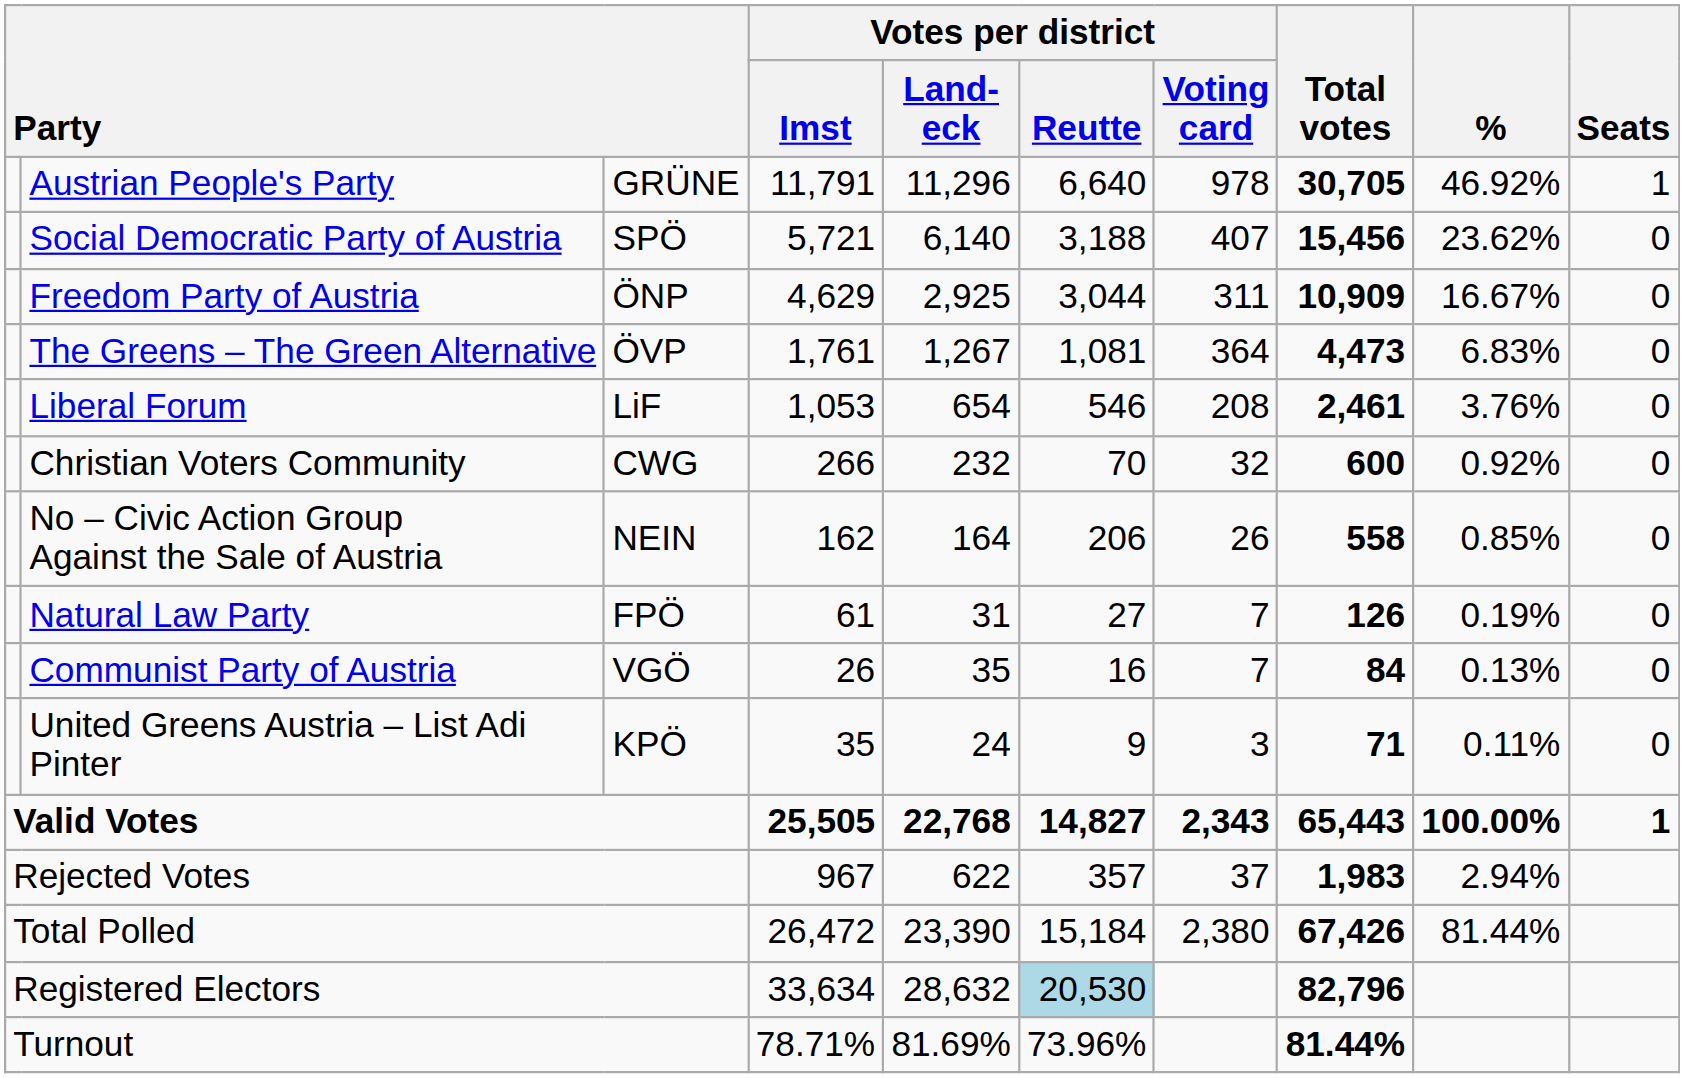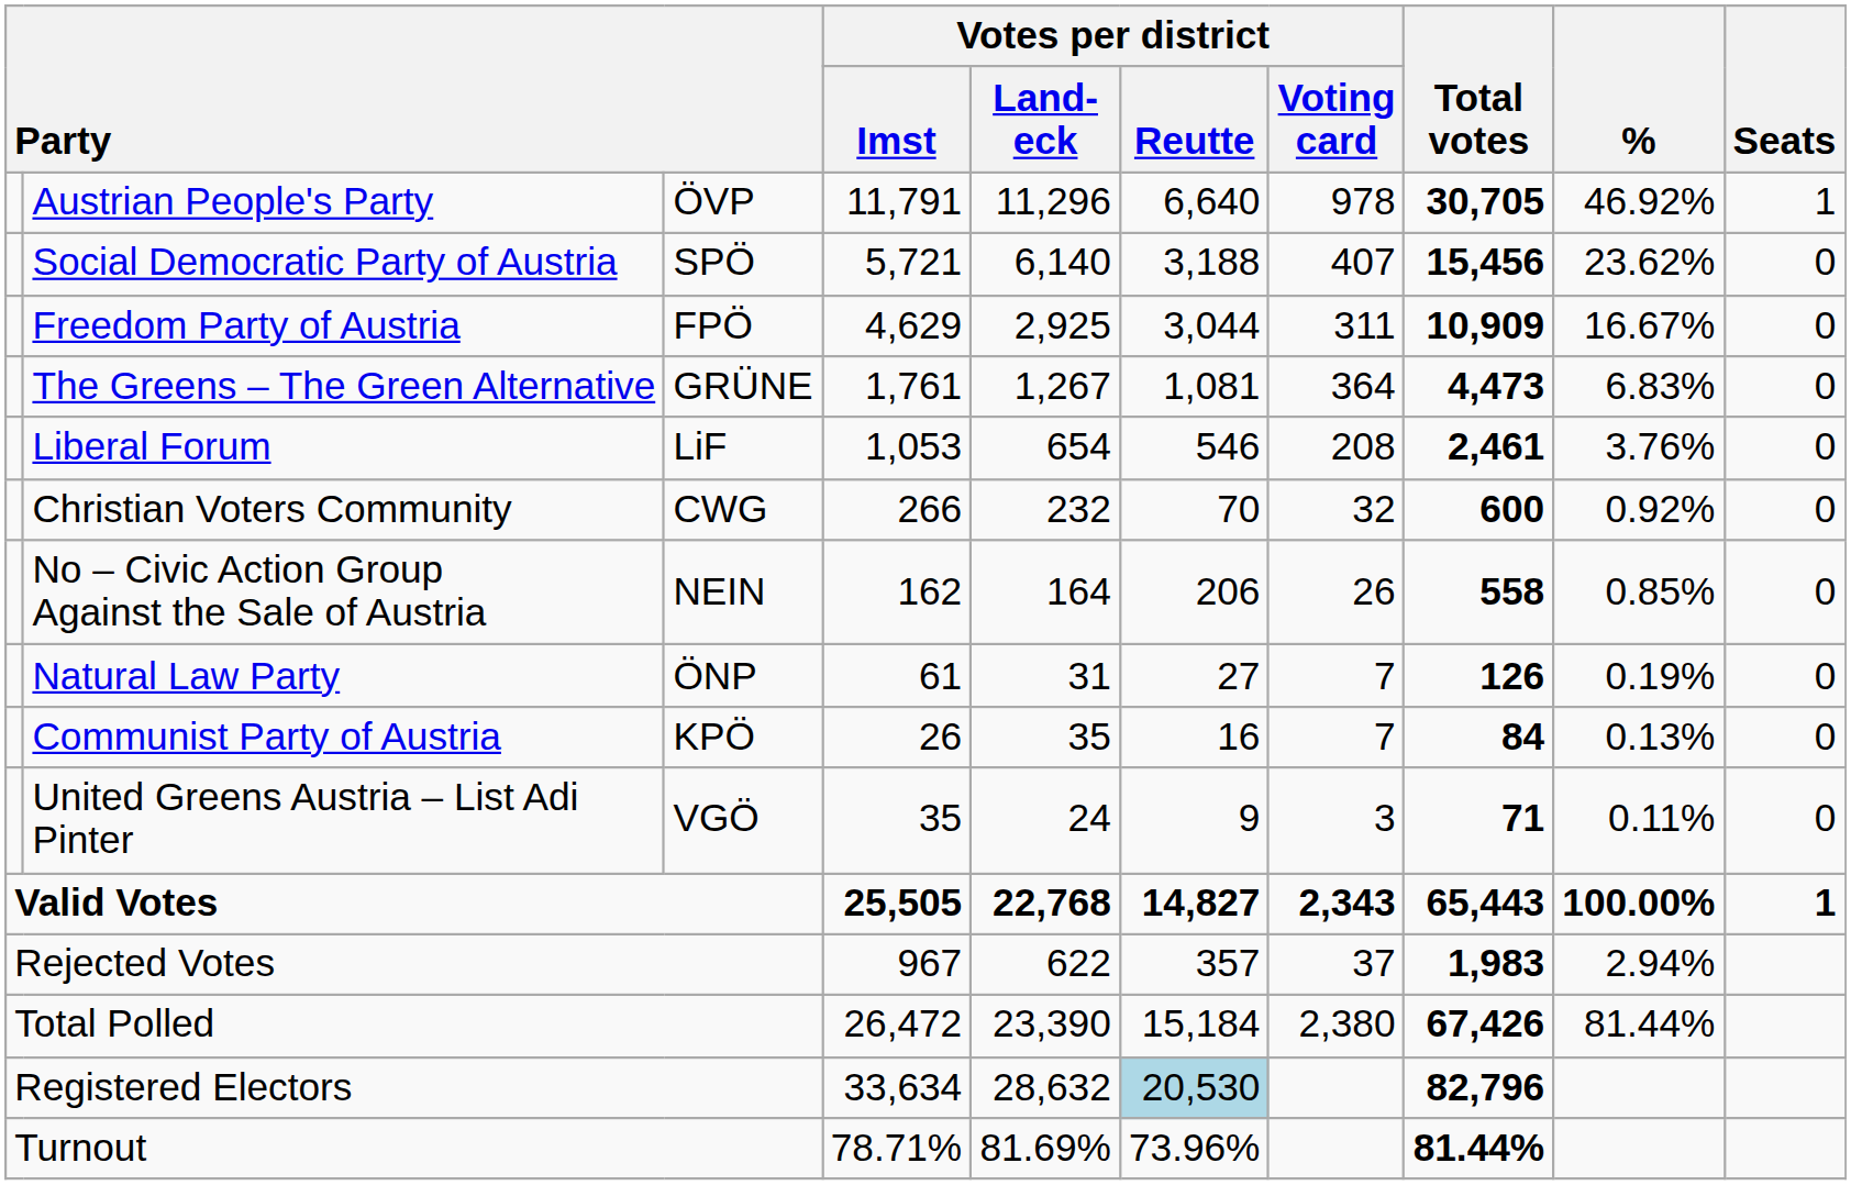Austrian People's Party | column 3: GRÜNE -> ÖVP
Freedom Party of Austria | column 3: ÖNP -> FPÖ
The Greens – The Green Alternative | column 3: ÖVP -> GRÜNE
Natural Law Party | column 3: FPÖ -> ÖNP
Communist Party of Austria | column 3: VGÖ -> KPÖ
United Greens Austria – List Adi Pinter | column 3: KPÖ -> VGÖ
